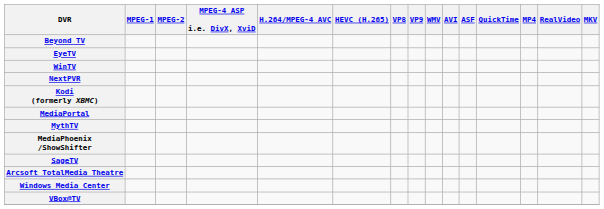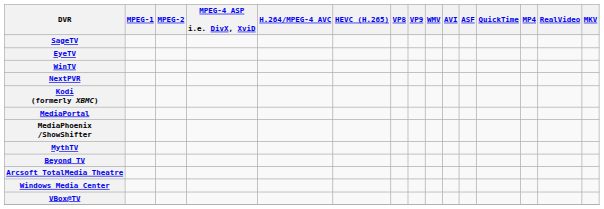rows swapped: Beyond TV <-> SageTV
rows swapped: MediaPhoenix /ShowShifter <-> MythTV
